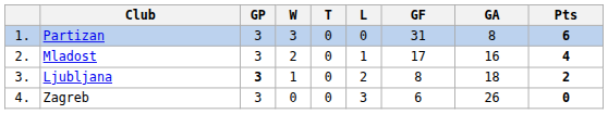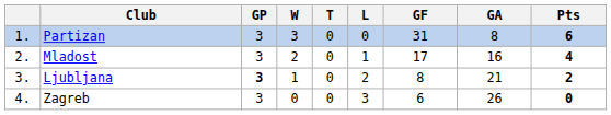Ljubljana | GA: 18 -> 21
